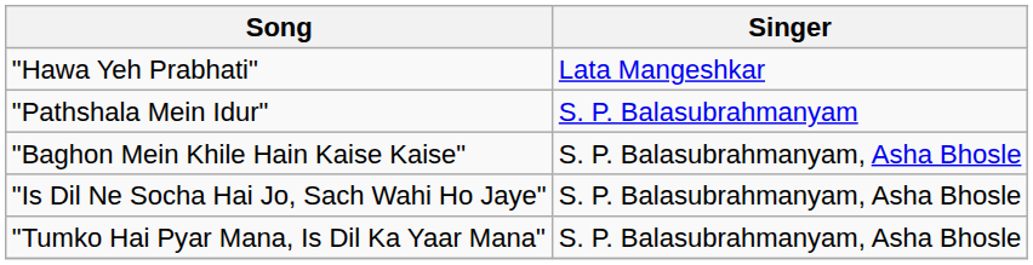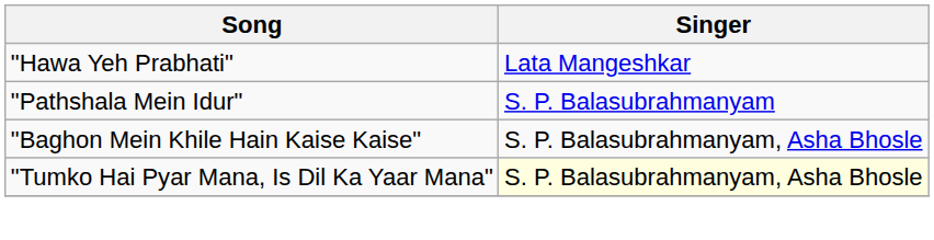- row: "Is Dil Ne Socha Hai Jo, Sach Wahi Ho Jaye" | S. P. Balasubrahmanyam, Asha Bhosle
"Tumko Hai Pyar Mana, Is Dil Ka Yaar Mana" | Singer: no background -> lightyellow background
